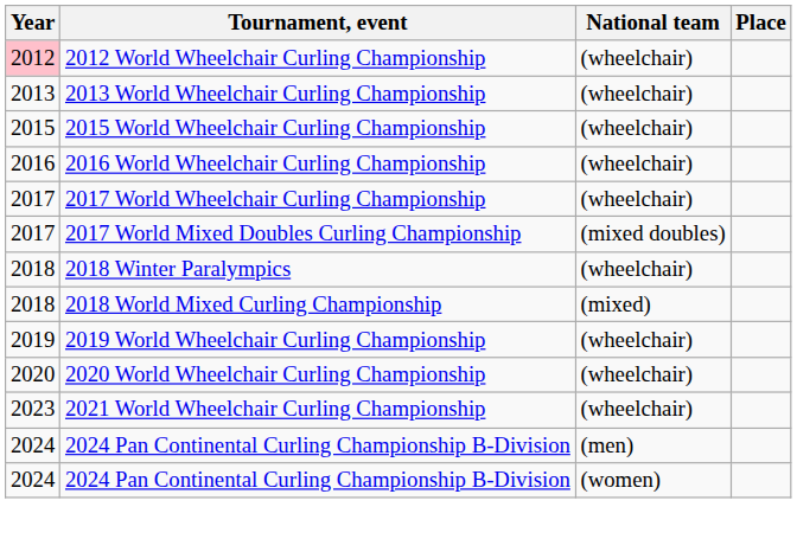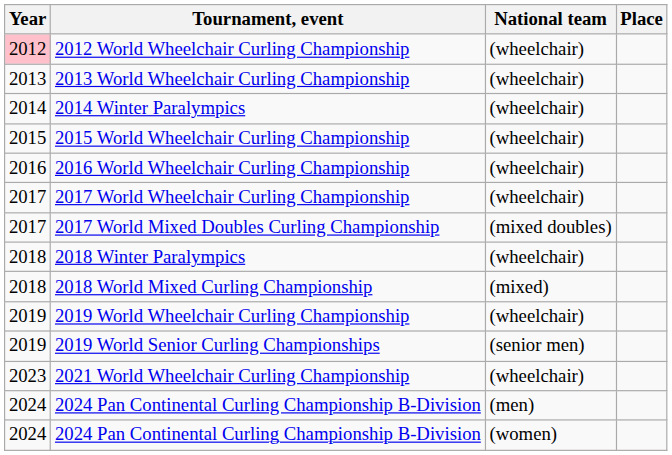+ row: 2014 | 2014 Winter Paralympics | (wheelchair)
+ row: 2019 | 2019 World Senior Curling Championships | (senior men)
- row: 2020 | 2020 World Wheelchair Curling Championship | (wheelchair)
